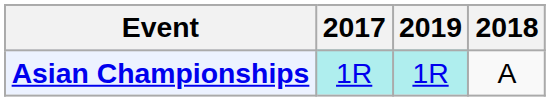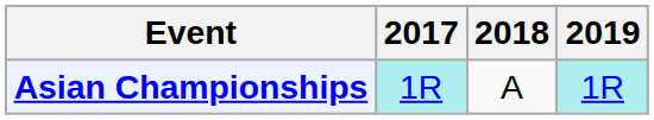columns swapped: 2018 <-> 2019
